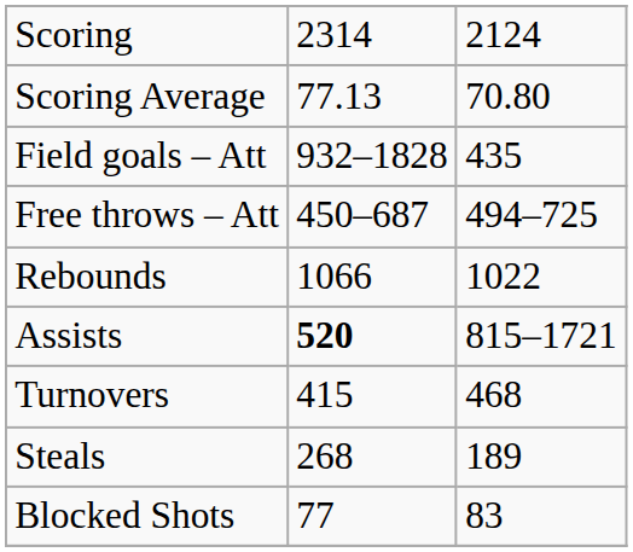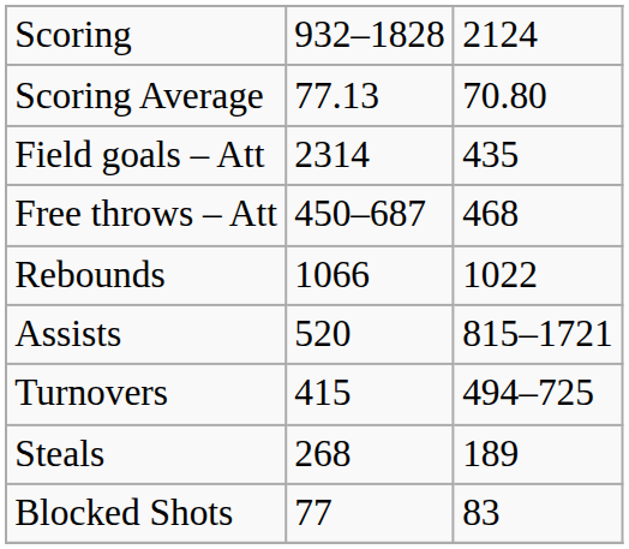Scoring | column 2: 2314 -> 932–1828
Field goals – Att | column 2: 932–1828 -> 2314
Free throws – Att | column 3: 494–725 -> 468
Assists | column 2: bold -> normal
Turnovers | column 3: 468 -> 494–725
